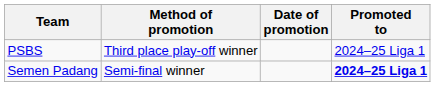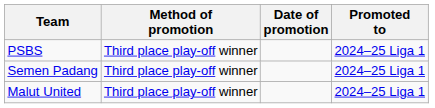Semen Padang | Method of promotion: Semi-final winner -> Third place play-off winner
Semen Padang | Promoted to: bold -> normal
+ row: Malut United | Third place play-off winner | 2024–25 Liga 1
